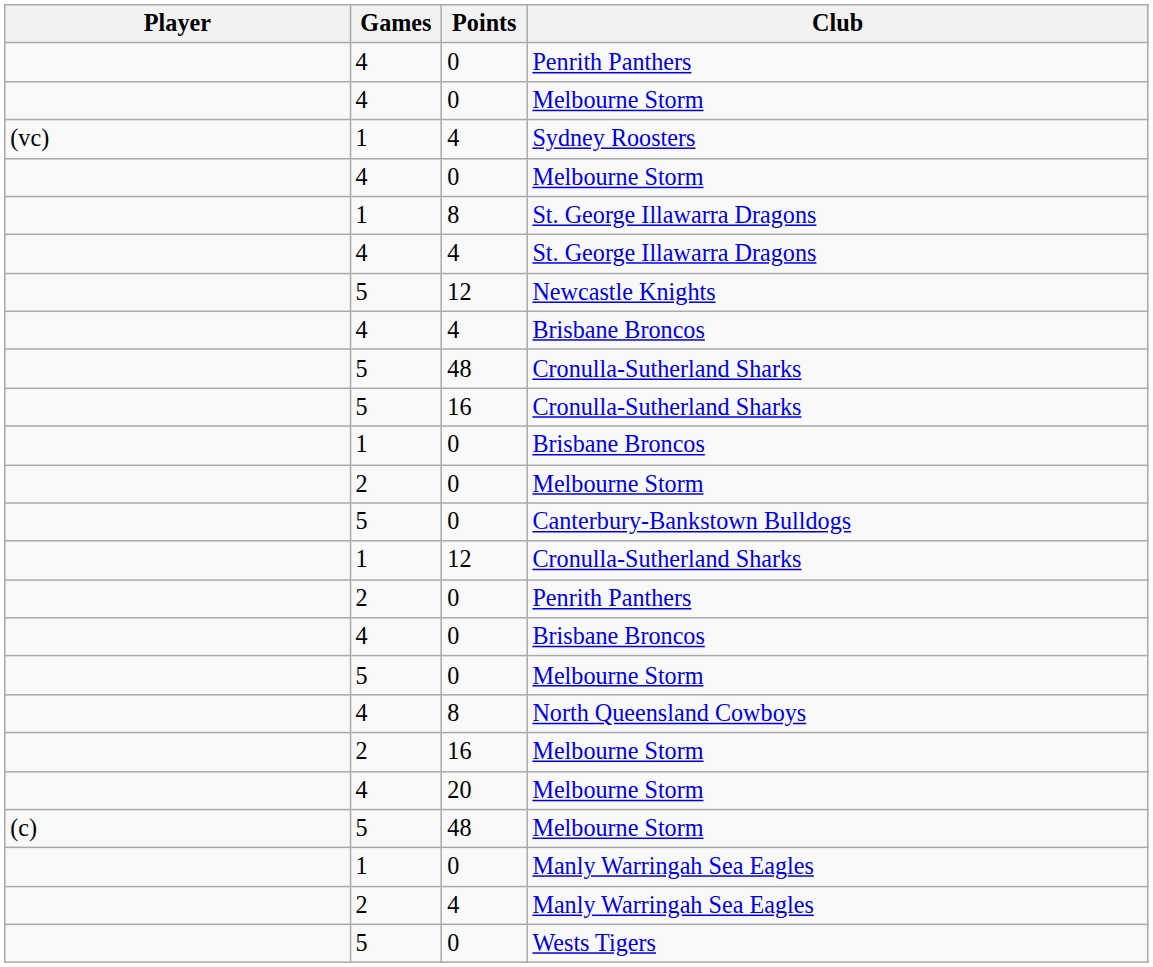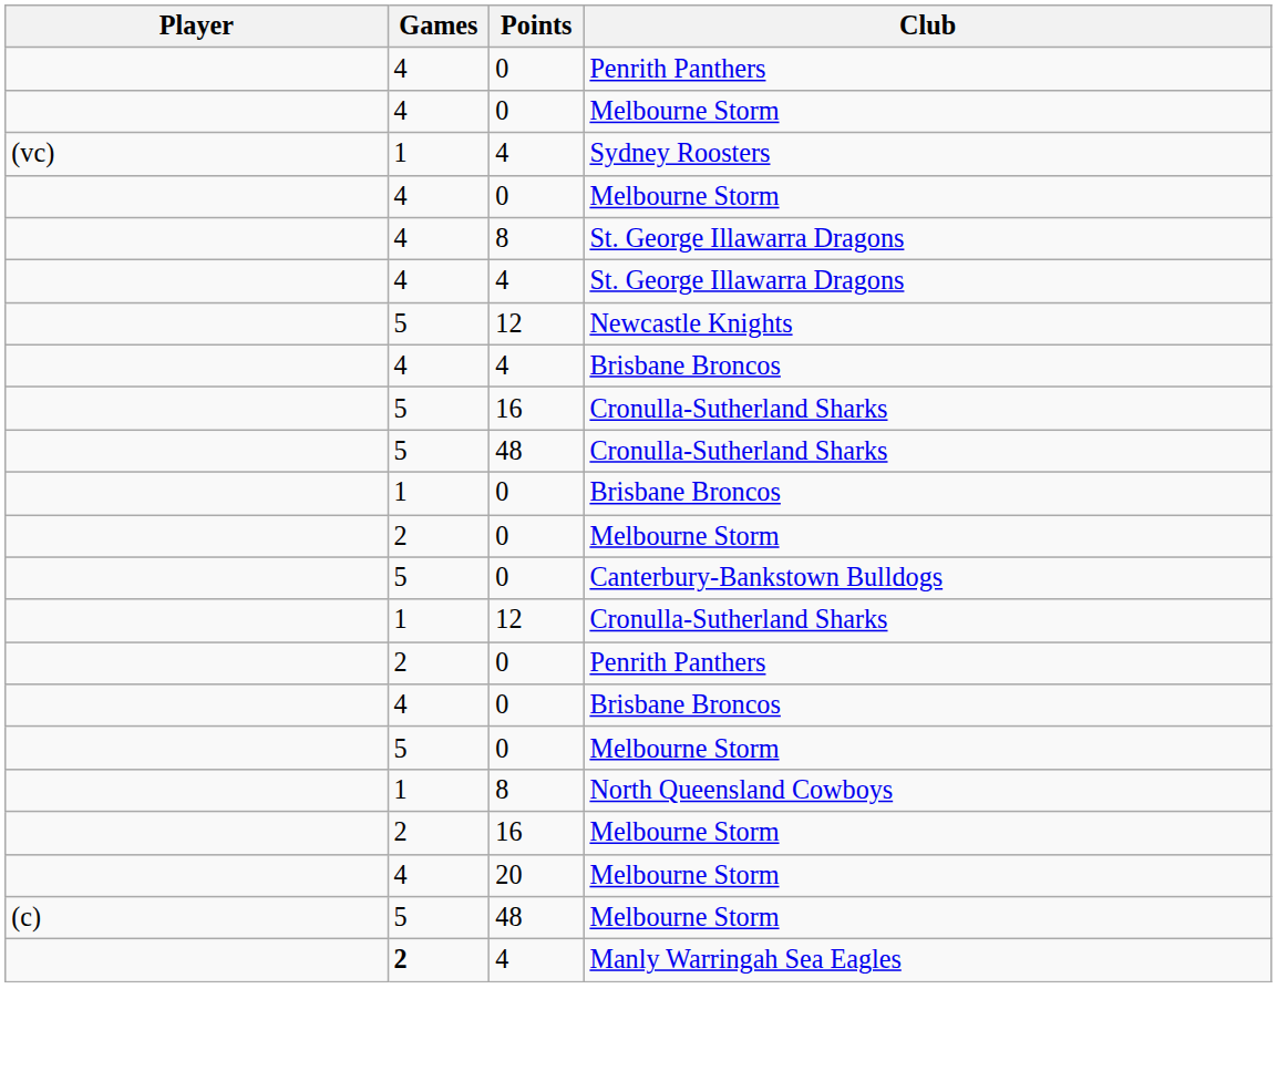8 / St. George Illawarra Dragons | Games: 1 -> 4
rows swapped: 16 / Cronulla-Sutherland Sharks <-> 48 / Cronulla-Sutherland Sharks
North Queensland Cowboys | Games: 4 -> 1
- row: 1 | 0 | Manly Warringah Sea Eagles
4 / Manly Warringah Sea Eagles | Games: normal -> bold
- row: 5 | 0 | Wests Tigers
